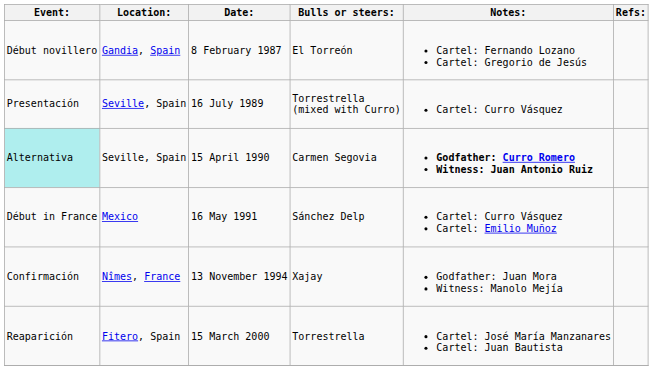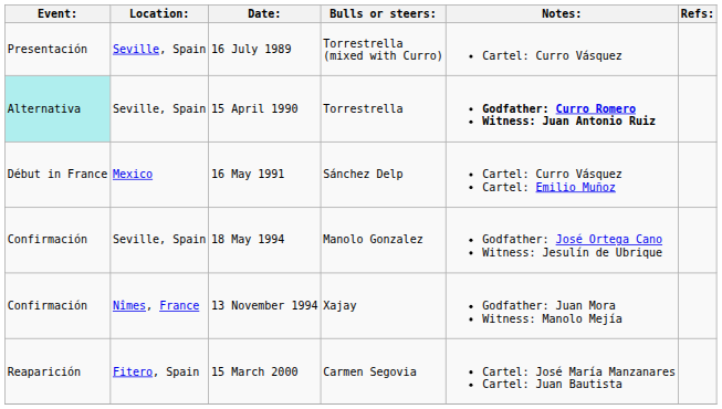- row: Début novillero | Gandia, Spain | 8 February 1987 | El Torreón | Cartel: Fernando Lozano Cartel: Gregorio de Jesús
15 April 1990 | Bulls or steers:: Carmen Segovia -> Torrestrella
+ row: Confirmación | Seville, Spain | 18 May 1994 | Manolo Gonzalez | Godfather: José Ortega Cano Witness: Jesulín de Ubrique
15 March 2000 | Bulls or steers:: Torrestrella -> Carmen Segovia
